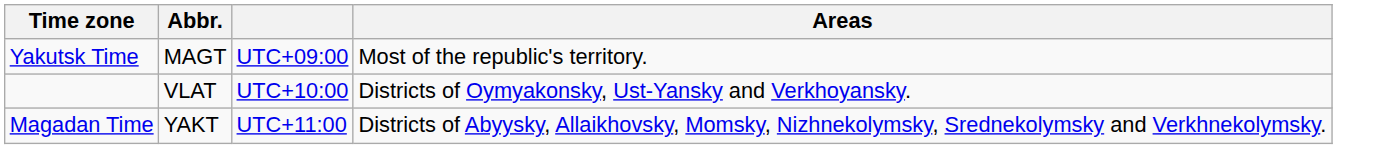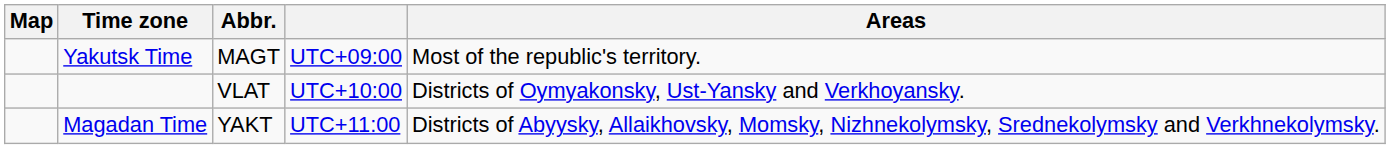+ column: Map
